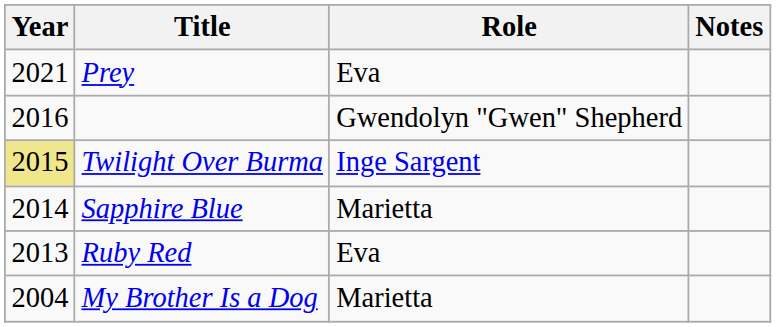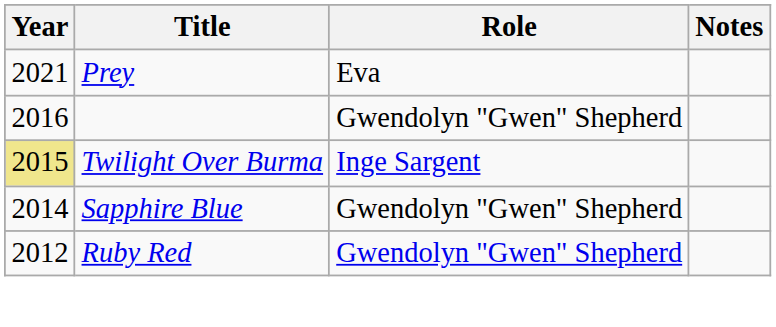Sapphire Blue | Role: Marietta -> Gwendolyn "Gwen" Shepherd
Ruby Red | Year: 2013 -> 2012
Ruby Red | Role: Eva -> Gwendolyn "Gwen" Shepherd
- row: 2004 | My Brother Is a Dog | Marietta
